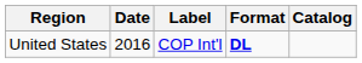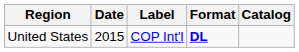United States | Date: 2016 -> 2015
